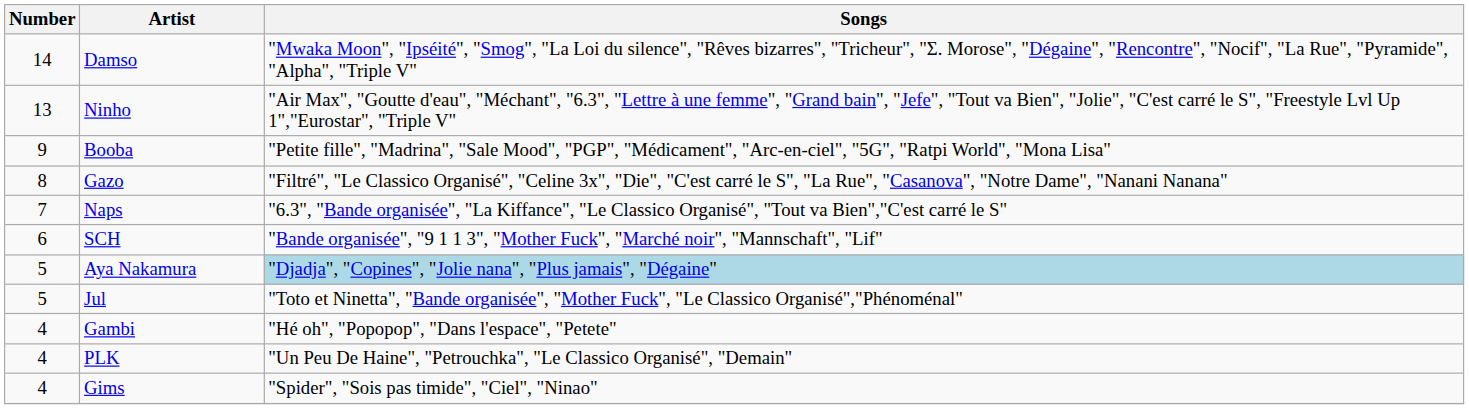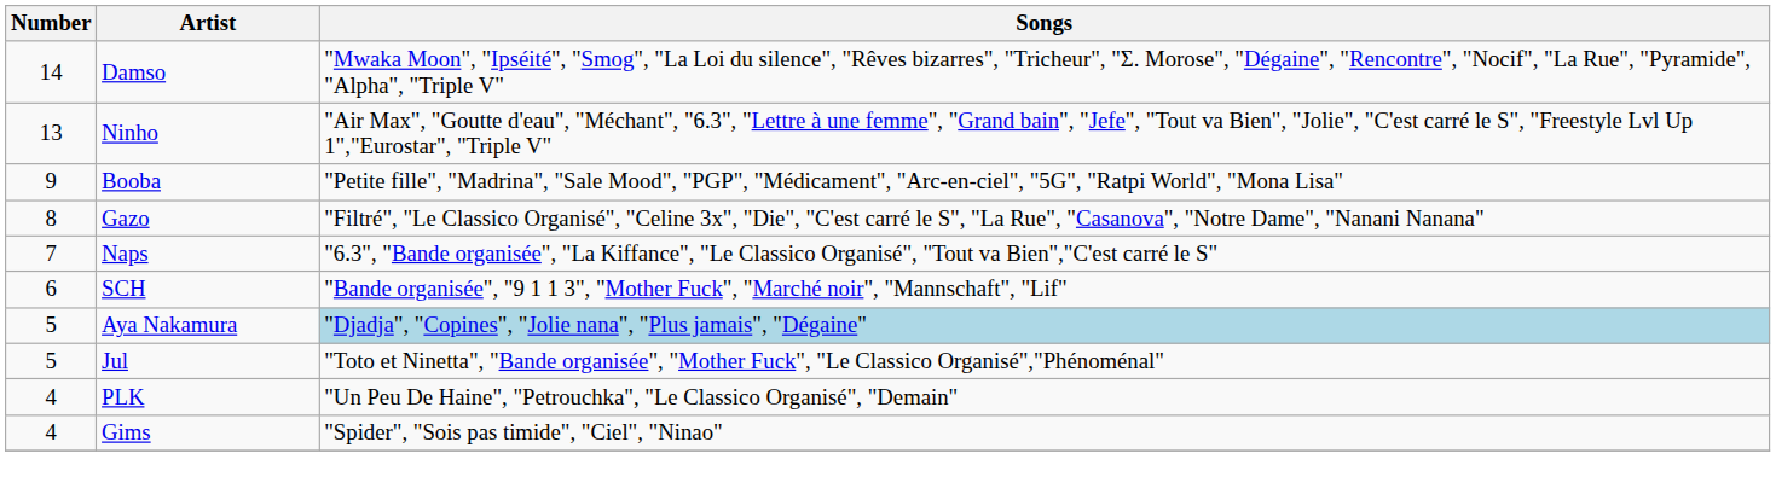- row: 4 | Gambi | "Hé oh", "Popopop", "Dans l'espace", "Petete"
